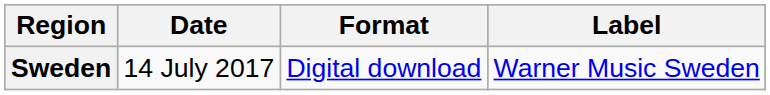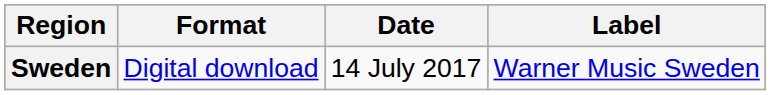columns swapped: Date <-> Format
